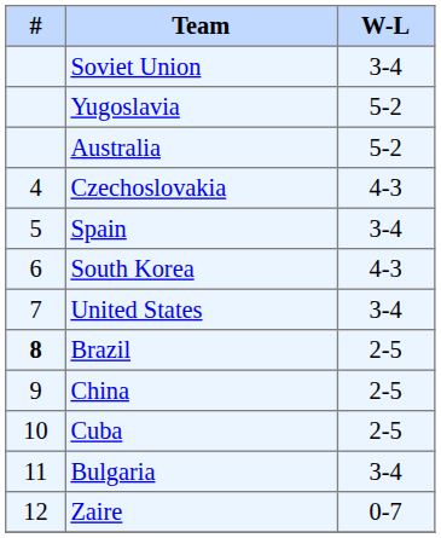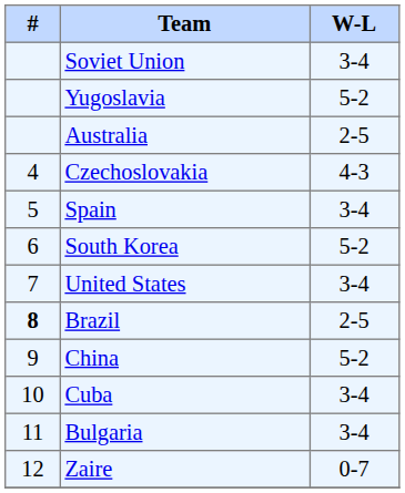Australia | W-L: 5-2 -> 2-5
South Korea | W-L: 4-3 -> 5-2
China | W-L: 2-5 -> 5-2
Cuba | W-L: 2-5 -> 3-4
